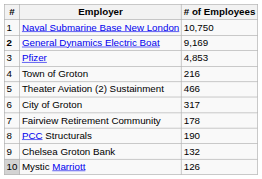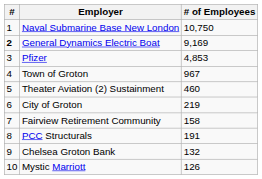Town of Groton | # of Employees: 216 -> 967
Theater Aviation (2) Sustainment | # of Employees: 466 -> 460
City of Groton | # of Employees: 317 -> 219
Fairview Retirement Community | # of Employees: 178 -> 158
PCC Structurals | # of Employees: 190 -> 191
Mystic Marriott | #: lightgrey background -> no background
